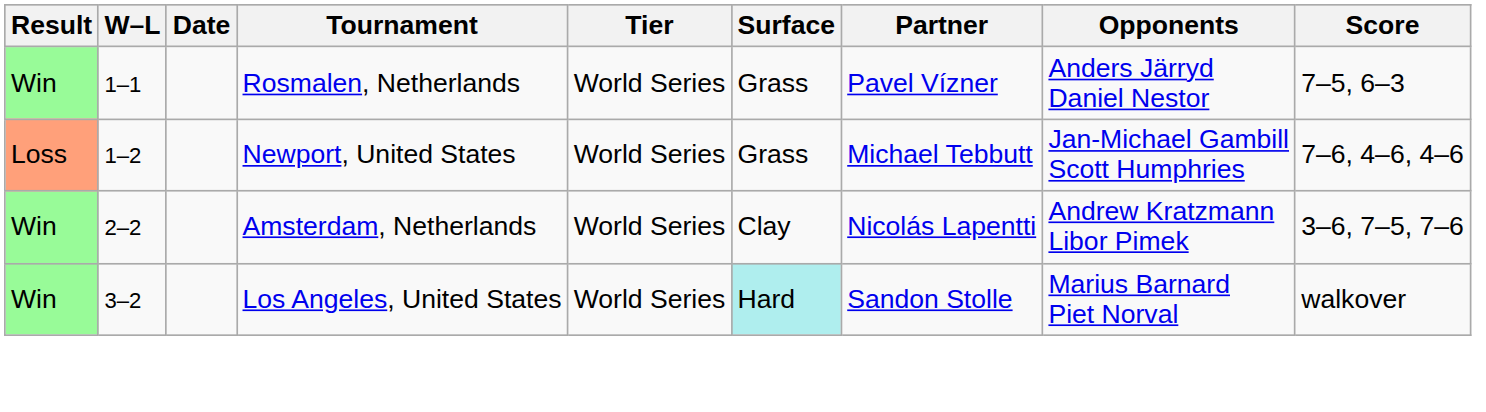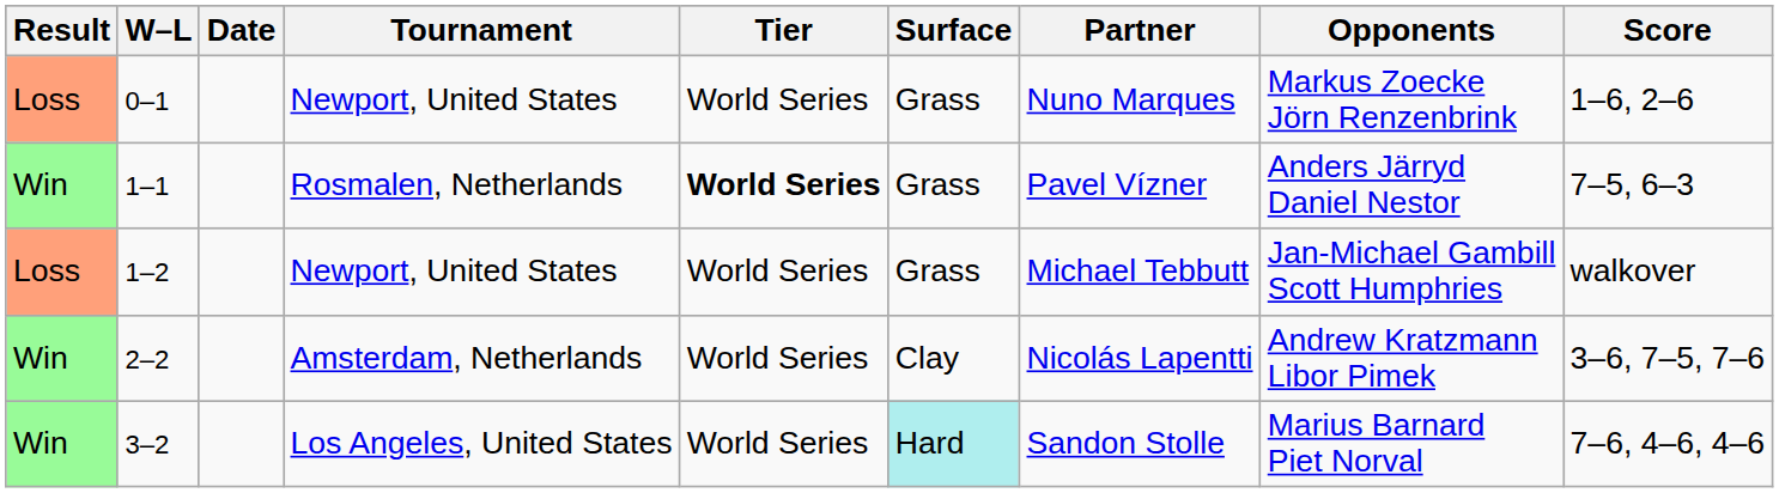+ row: Loss | 0–1 | Newport, United States | World Series | Grass | Nuno Marques | Markus Zoecke Jörn Renzenbrink | 1–6, 2–6
1–1 | Tier: normal -> bold
1–2 | Score: 7–6, 4–6, 4–6 -> walkover
3–2 | Score: walkover -> 7–6, 4–6, 4–6
